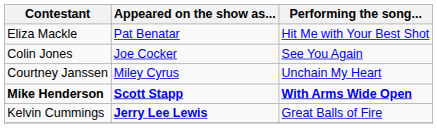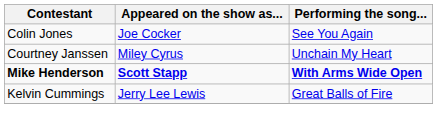- row: Eliza Mackle | Pat Benatar | Hit Me with Your Best Shot
Kelvin Cummings | Appeared on the show as...: bold -> normal
